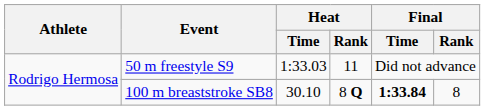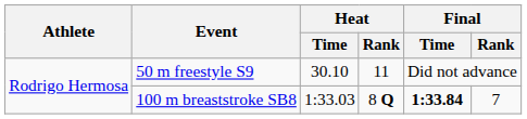50 m freestyle S9 | Heat / Time: 1:33.03 -> 30.10
100 m breaststroke SB8 | Heat / Time: 30.10 -> 1:33.03
100 m breaststroke SB8 | Final / Rank: 8 -> 7
